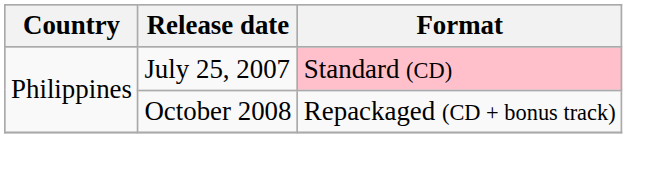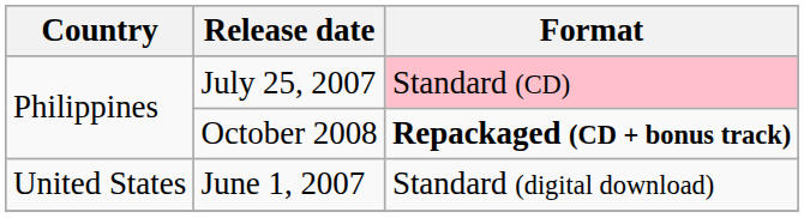October 2008 | Format: normal -> bold
+ row: United States | June 1, 2007 | Standard (digital download)
